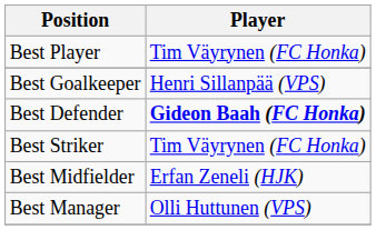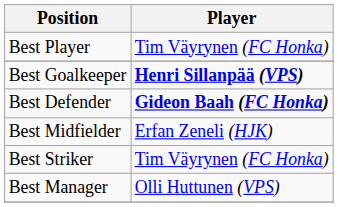Best Goalkeeper | Player: normal -> bold
rows swapped: Best Midfielder <-> Best Striker
